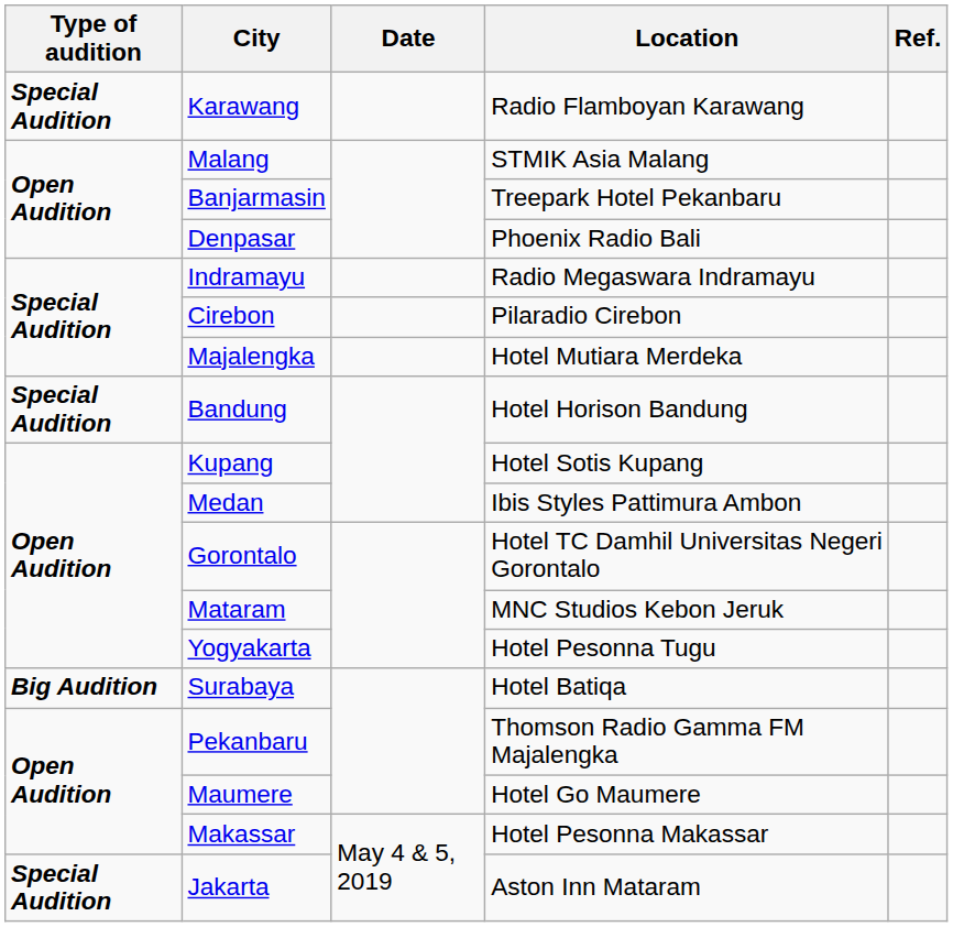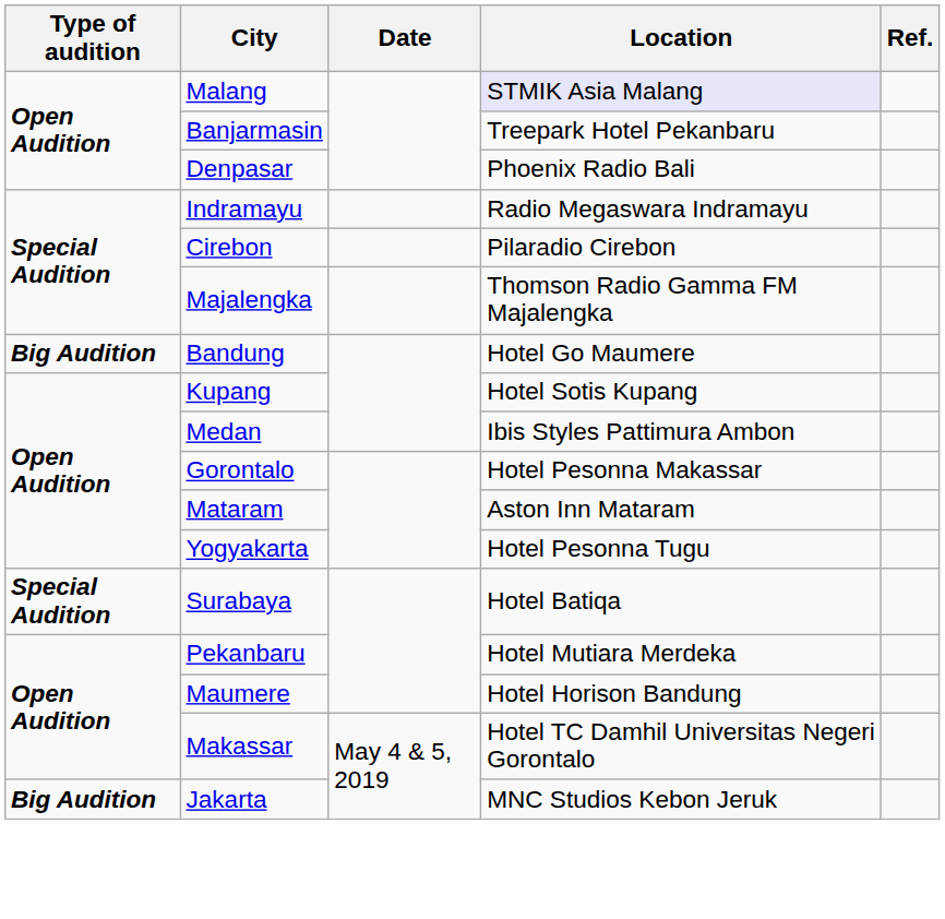- row: Special Audition | Karawang | Radio Flamboyan Karawang
Malang | Location: no background -> lavender background
Majalengka | Location: Hotel Mutiara Merdeka -> Thomson Radio Gamma FM Majalengka
Bandung | Type of audition: Special Audition -> Big Audition
Bandung | Location: Hotel Horison Bandung -> Hotel Go Maumere
Gorontalo | Location: Hotel TC Damhil Universitas Negeri Gorontalo -> Hotel Pesonna Makassar
Mataram | Location: MNC Studios Kebon Jeruk -> Aston Inn Mataram
Surabaya | Type of audition: Big Audition -> Special Audition
Pekanbaru | Location: Thomson Radio Gamma FM Majalengka -> Hotel Mutiara Merdeka
Maumere | Location: Hotel Go Maumere -> Hotel Horison Bandung
Makassar | Location: Hotel Pesonna Makassar -> Hotel TC Damhil Universitas Negeri Gorontalo
Jakarta | Type of audition: Special Audition -> Big Audition
Jakarta | Location: Aston Inn Mataram -> MNC Studios Kebon Jeruk
